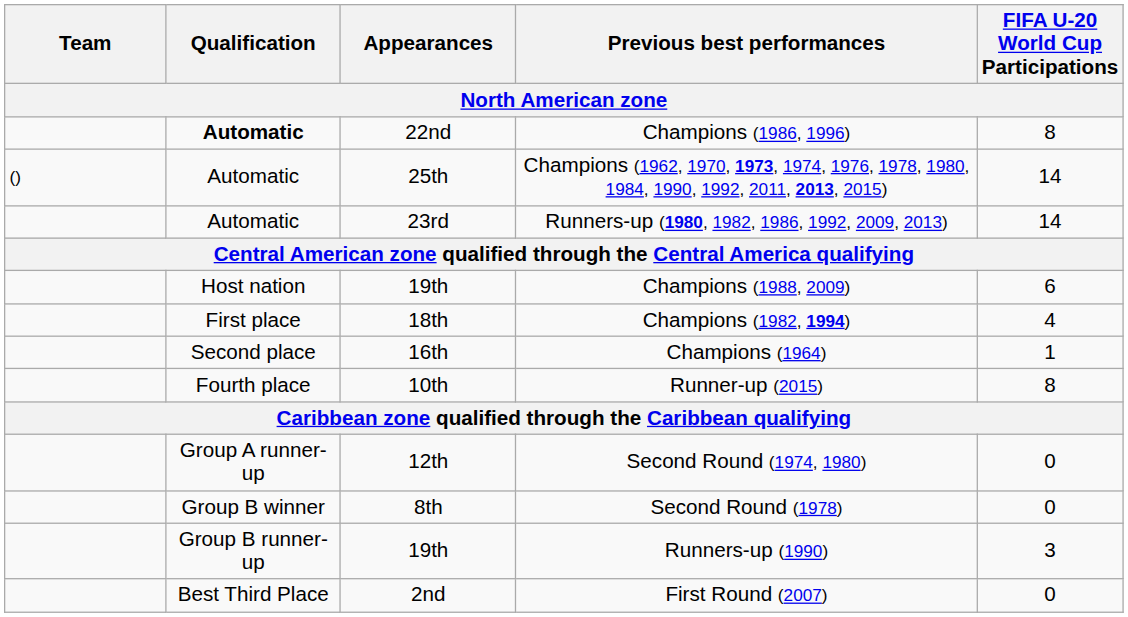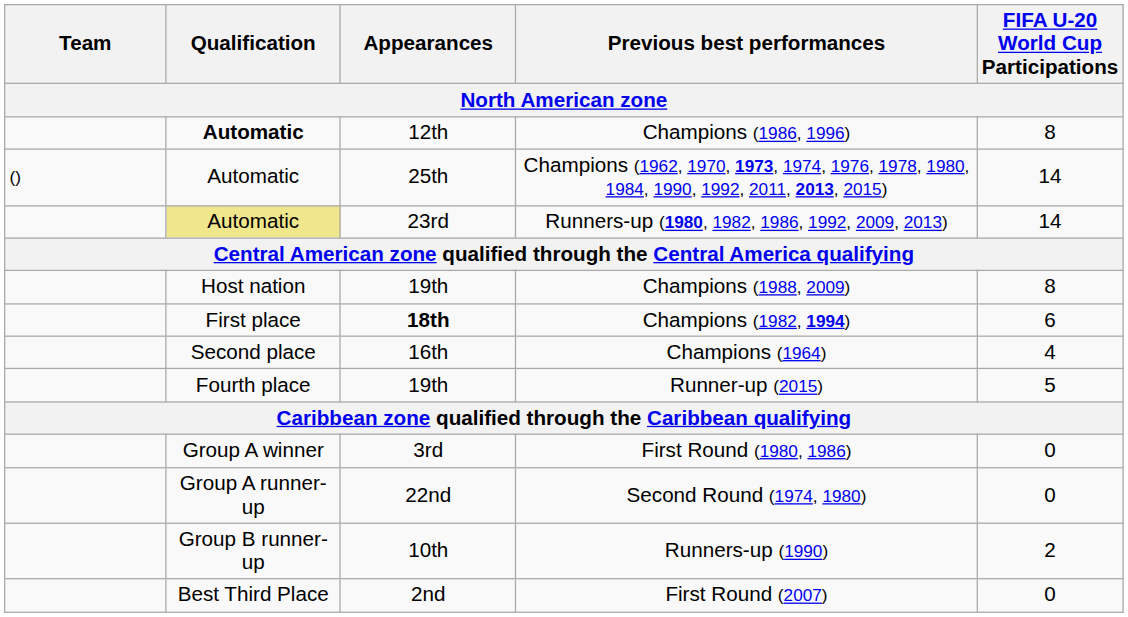Champions (1986, 1996) | Appearances: 22nd -> 12th
Runners-up (1980, 1982, 1986, 1992, 2009, 2013) | Qualification: no background -> khaki background
Champions (1988, 2009) | FIFA U-20 World Cup Participations: 6 -> 8
Champions (1982, 1994) | Appearances: normal -> bold
Champions (1982, 1994) | FIFA U-20 World Cup Participations: 4 -> 6
Champions (1964) | FIFA U-20 World Cup Participations: 1 -> 4
Runner-up (2015) | Appearances: 10th -> 19th
Runner-up (2015) | FIFA U-20 World Cup Participations: 8 -> 5
+ row: Group A winner | 3rd | First Round (1980, 1986) | 0
Second Round (1974, 1980) | Appearances: 12th -> 22nd
- row: Group B winner | 8th | Second Round (1978) | 0
Runners-up (1990) | Appearances: 19th -> 10th
Runners-up (1990) | FIFA U-20 World Cup Participations: 3 -> 2
